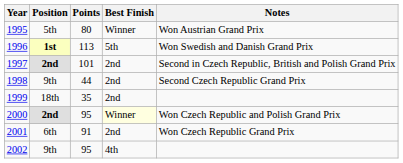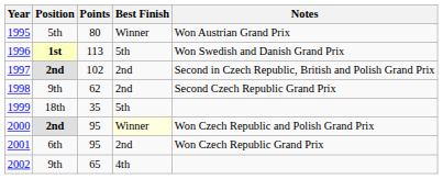1997 | Points: 101 -> 102
1998 | Points: 44 -> 62
1999 | Best Finish: 2nd -> 5th
2001 | Points: 91 -> 95
2002 | Points: 95 -> 65
